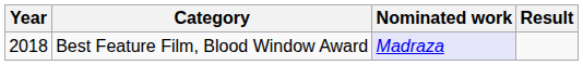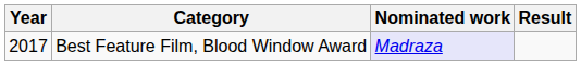Best Feature Film, Blood Window Award | Year: 2018 -> 2017
